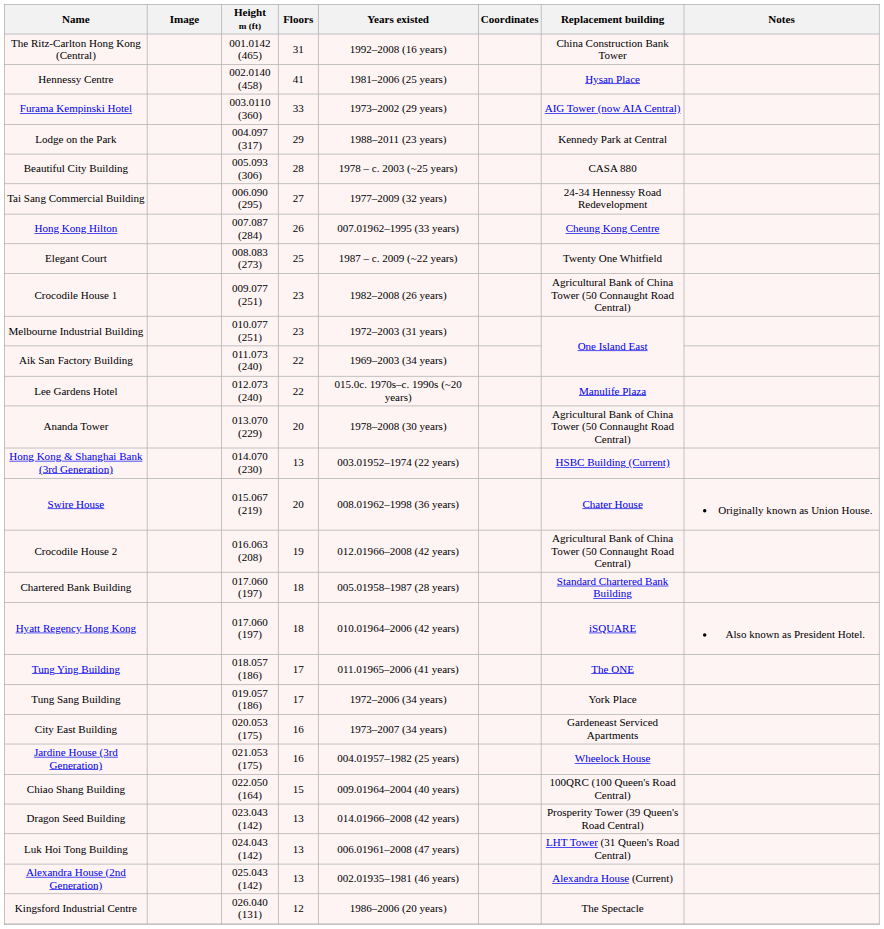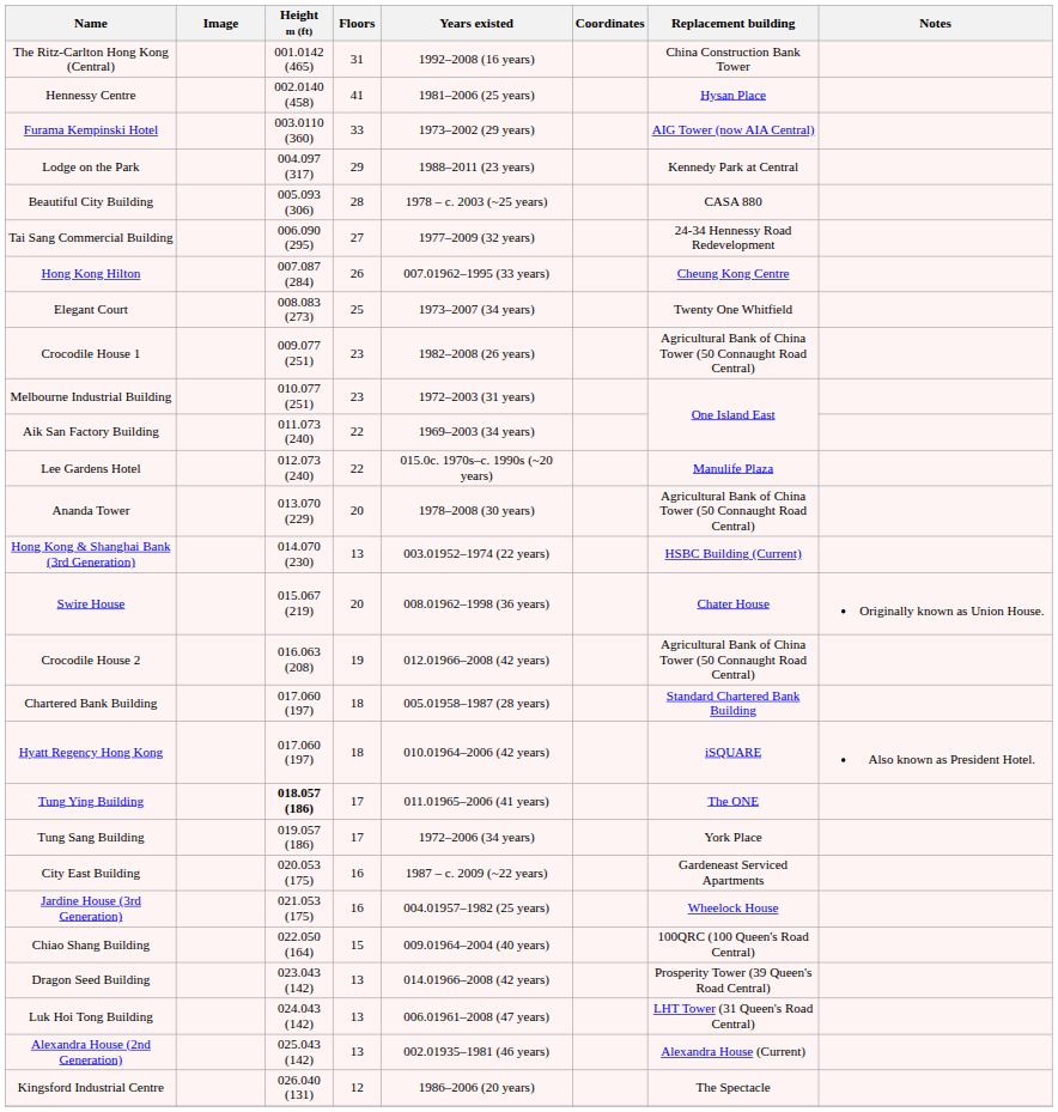Elegant Court | Years existed: 1987 – c. 2009 (~22 years) -> 1973–2007 (34 years)
Tung Ying Building | Height m (ft): normal -> bold
City East Building | Years existed: 1973–2007 (34 years) -> 1987 – c. 2009 (~22 years)
